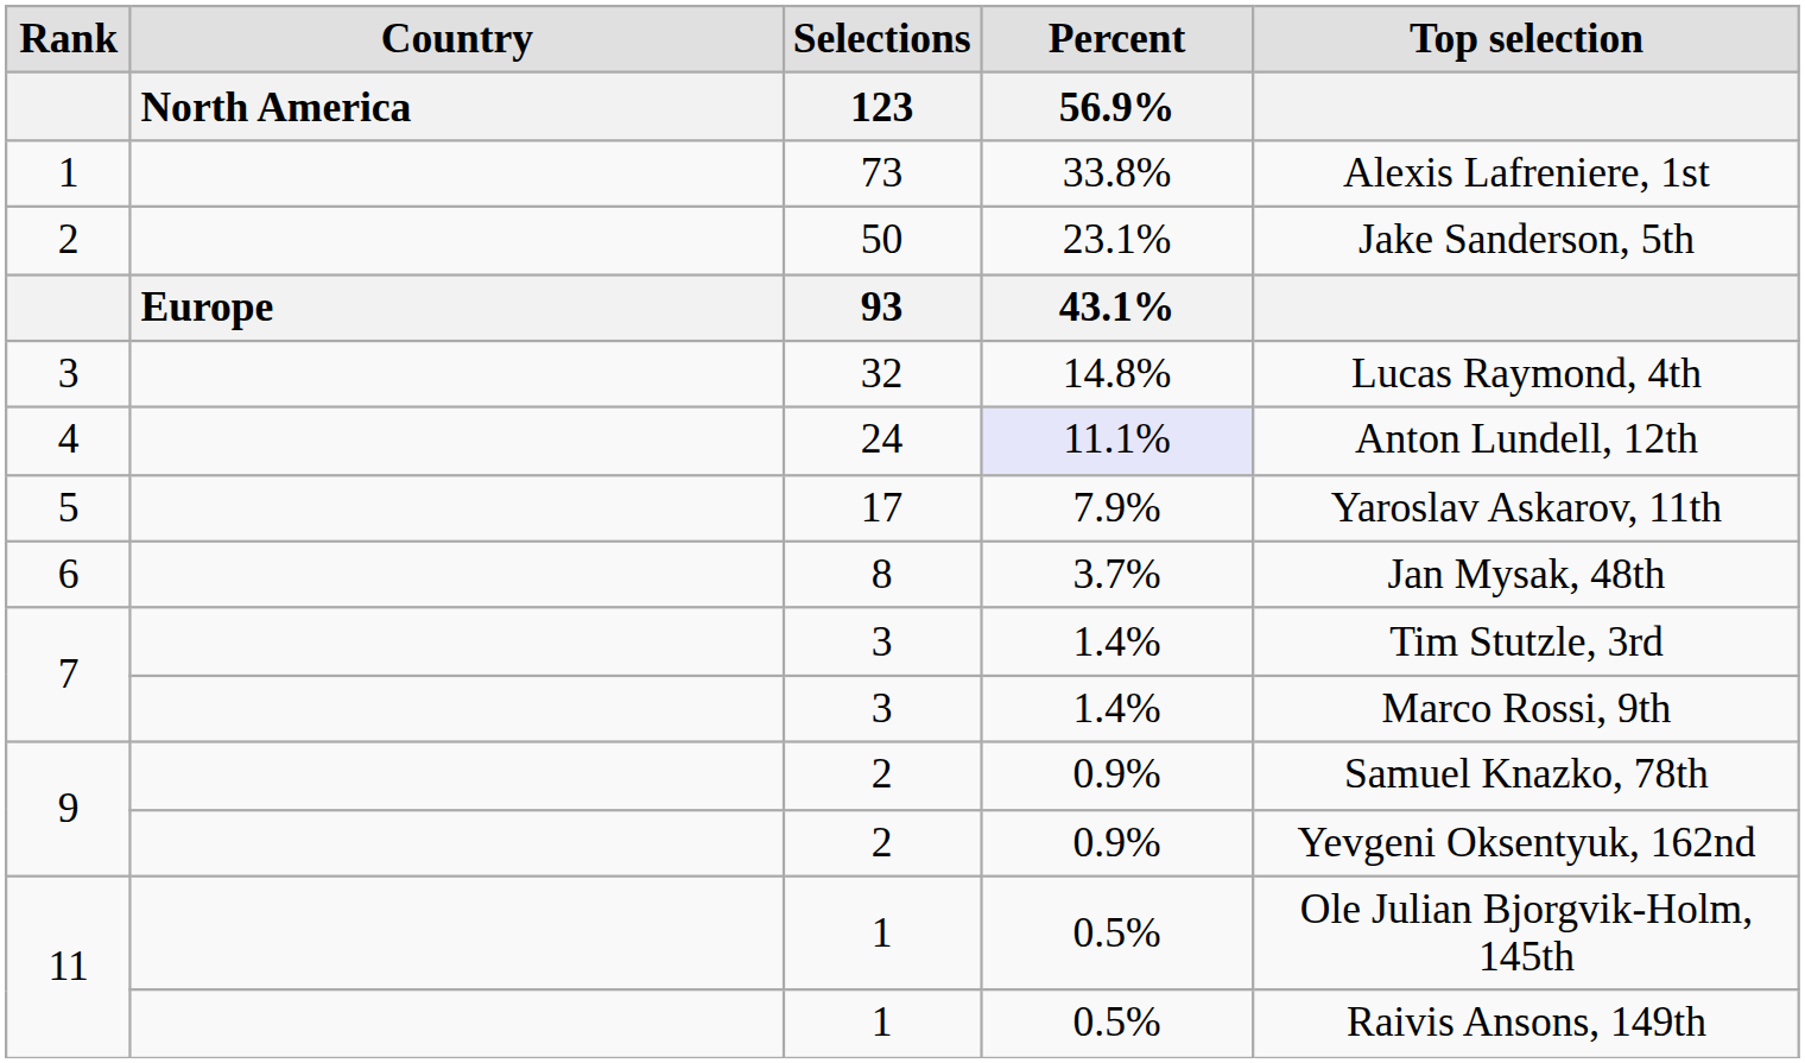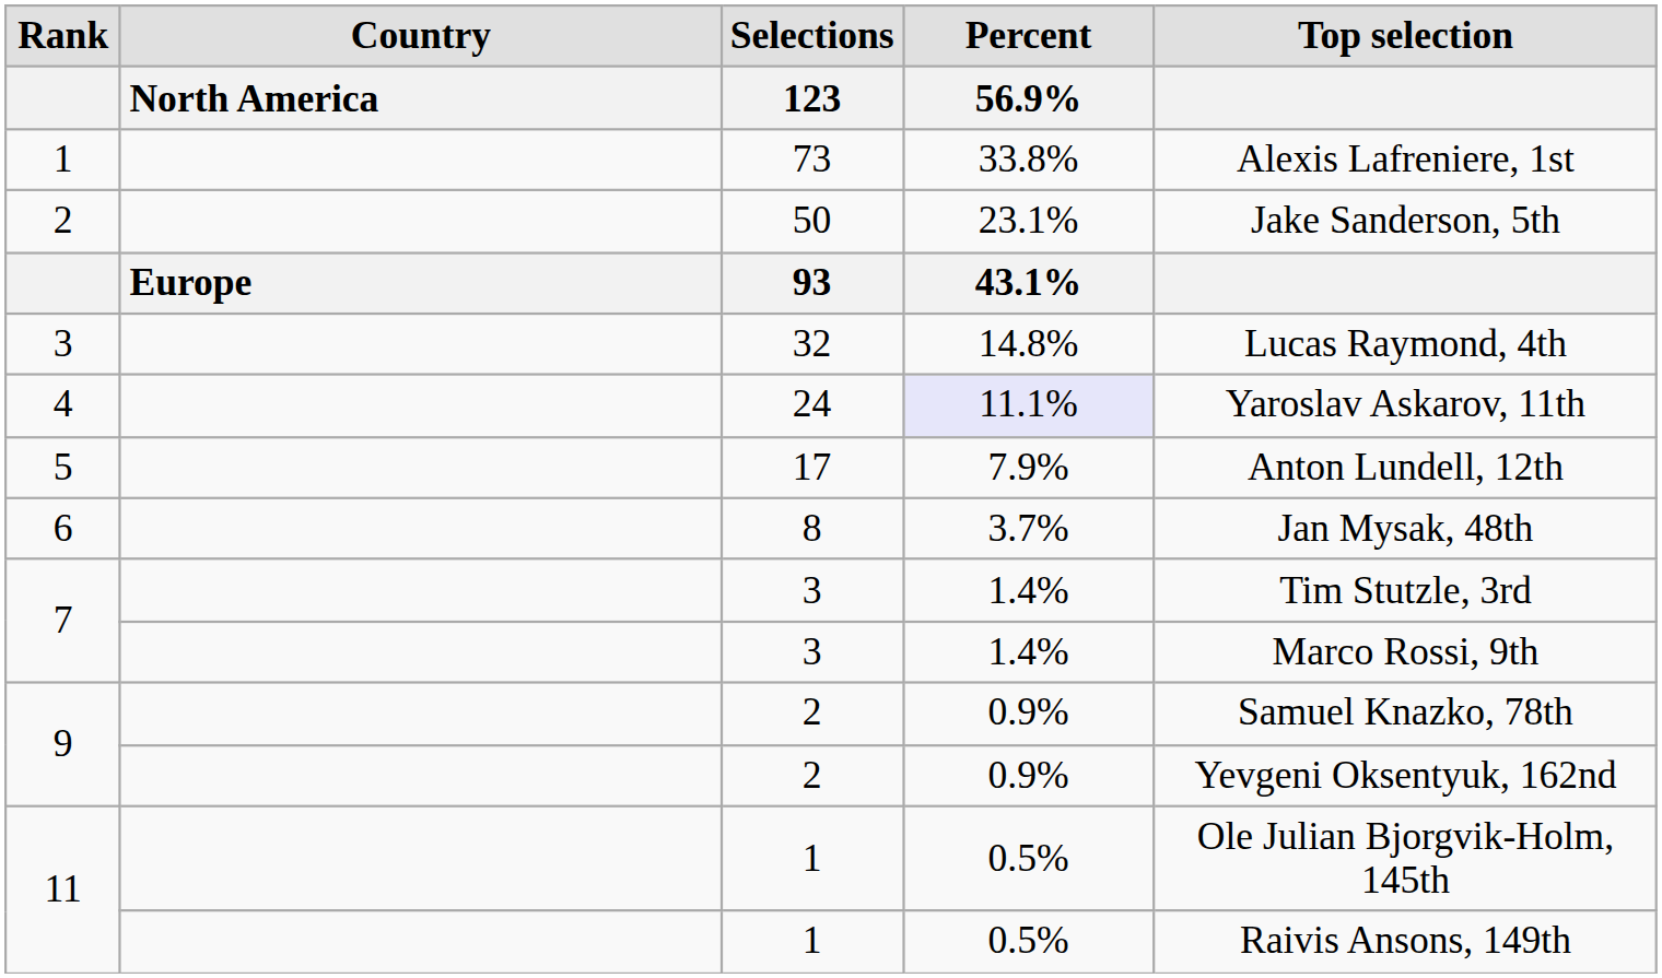4 | Top selection: Anton Lundell, 12th -> Yaroslav Askarov, 11th
5 | Top selection: Yaroslav Askarov, 11th -> Anton Lundell, 12th
